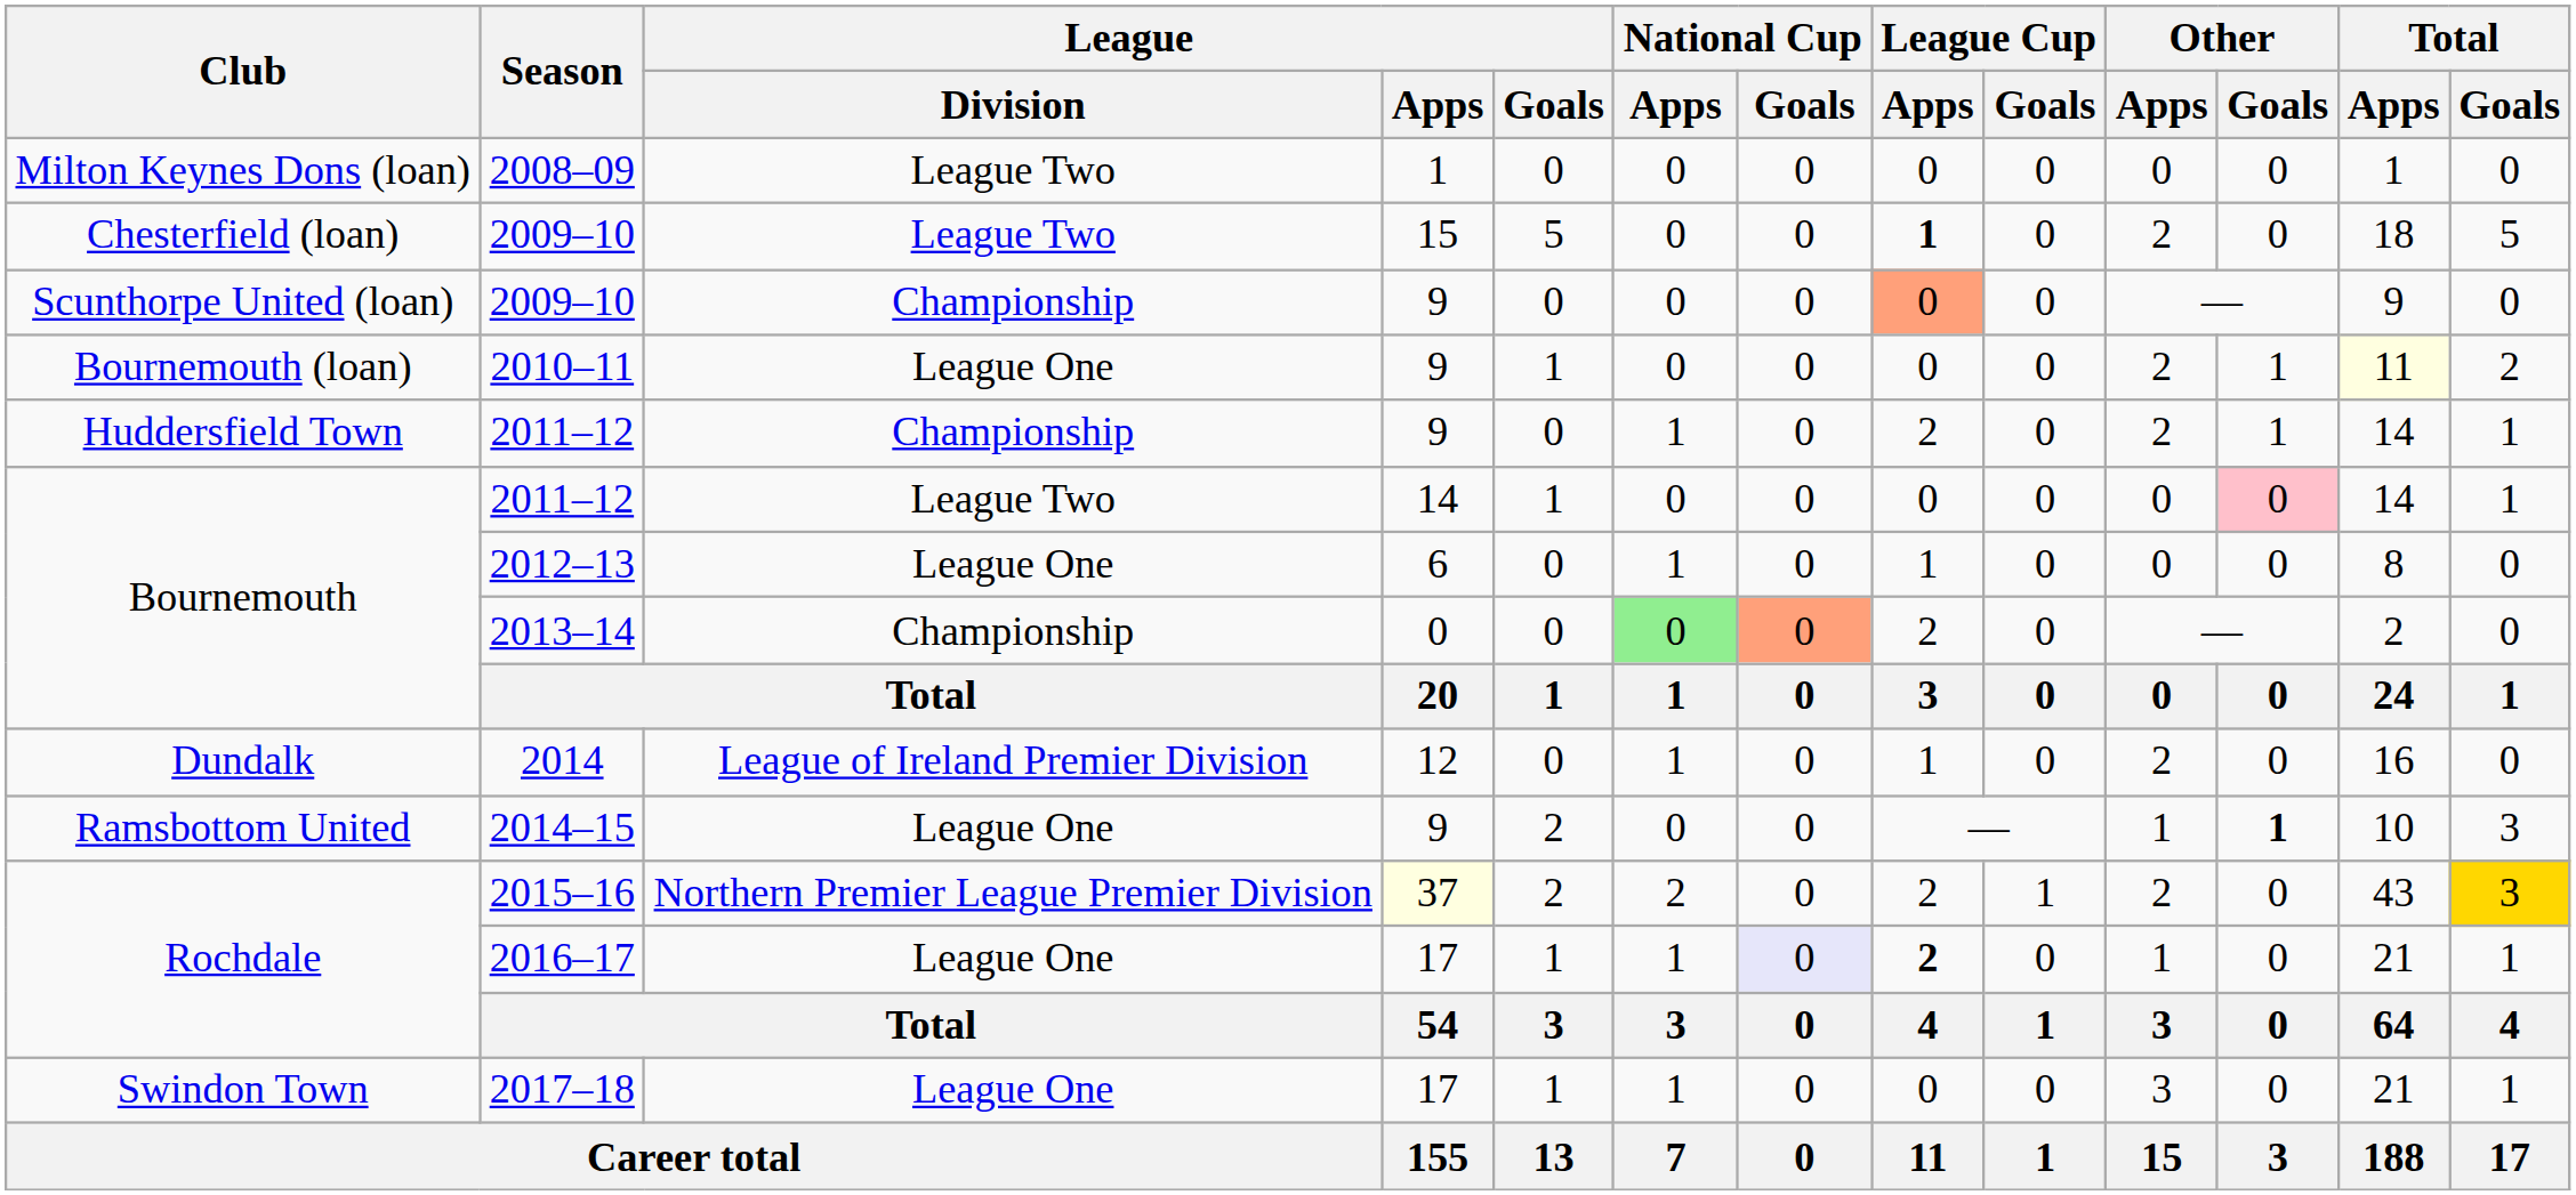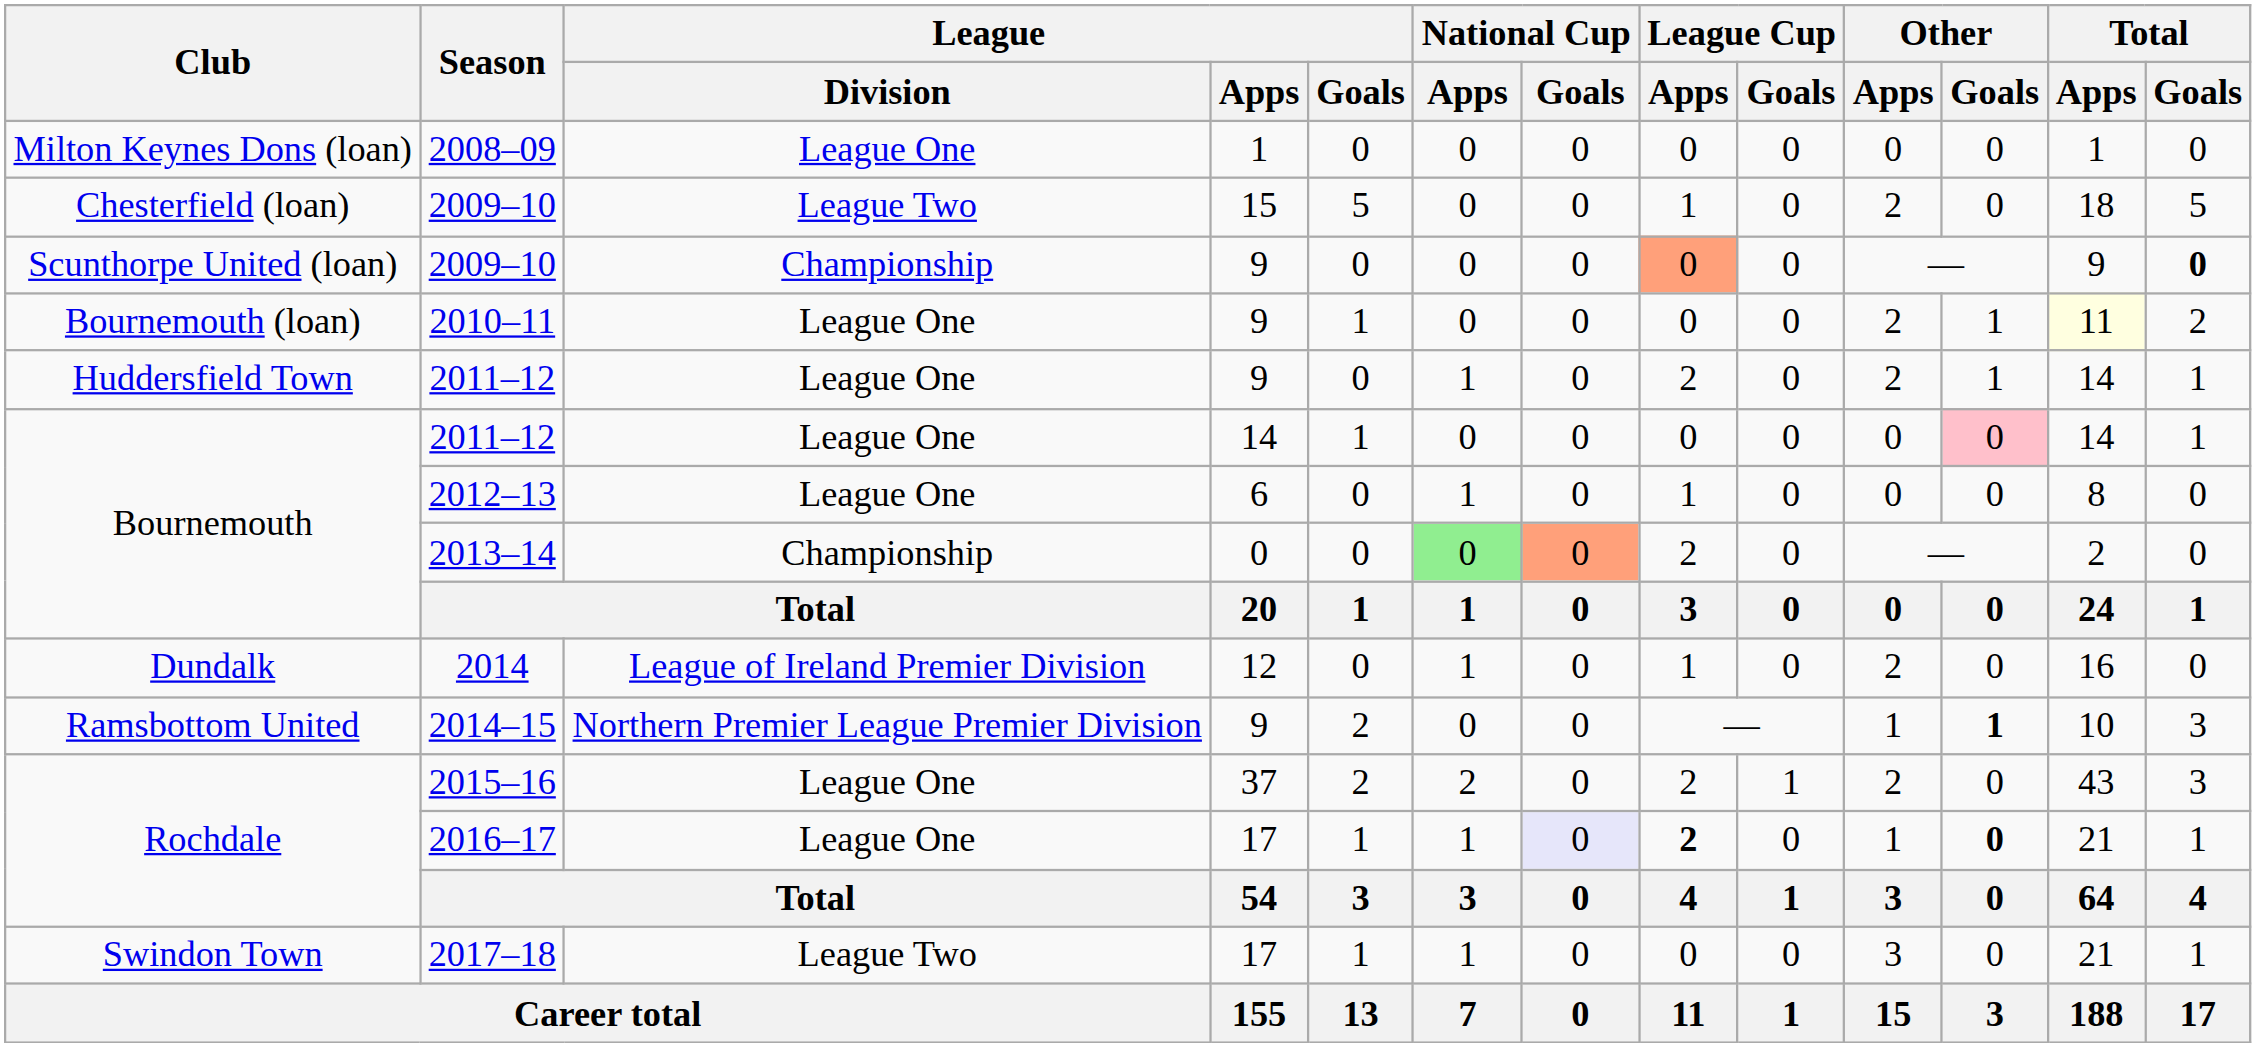2008–09 | League / Division: League Two -> League One
Chesterfield (loan) / 2009–10 | League Cup / Apps: bold -> normal
Scunthorpe United (loan) / 2009–10 | Total / Goals: normal -> bold
Huddersfield Town / 2011–12 | League / Division: Championship -> League One
Bournemouth / 2011–12 | League / Division: League Two -> League One
2014–15 | League / Division: League One -> Northern Premier League Premier Division
2015–16 | League / Division: Northern Premier League Premier Division -> League One
2015–16 | League / Apps: lightyellow background -> no background
2015–16 | Total / Goals: gold background -> no background
2016–17 | Other / Goals: normal -> bold
2017–18 | League / Division: League One -> League Two
